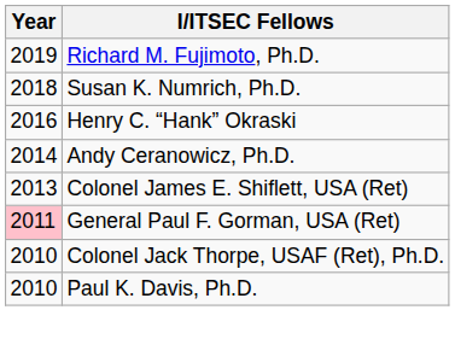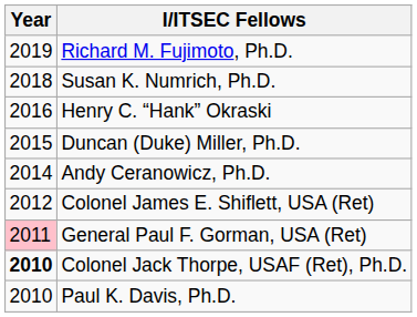+ row: 2015 | Duncan (Duke) Miller, Ph.D.
Colonel James E. Shiflett, USA (Ret) | Year: 2013 -> 2012
Colonel Jack Thorpe, USAF (Ret), Ph.D. | Year: normal -> bold
